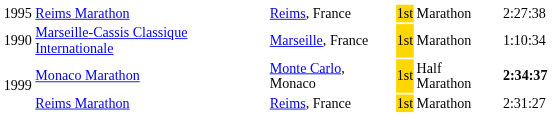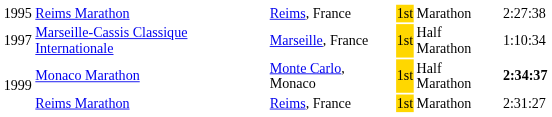Marseille-Cassis Classique Internationale | column 1: 1990 -> 1997
Marseille-Cassis Classique Internationale | column 5: Marathon -> Half Marathon
